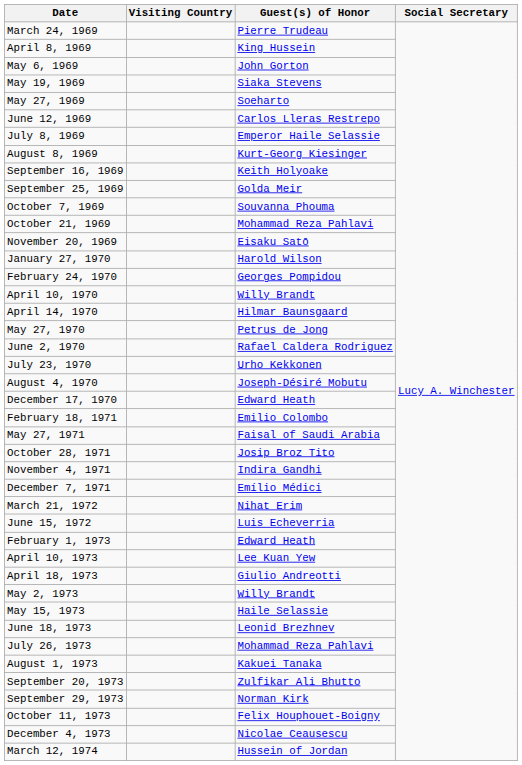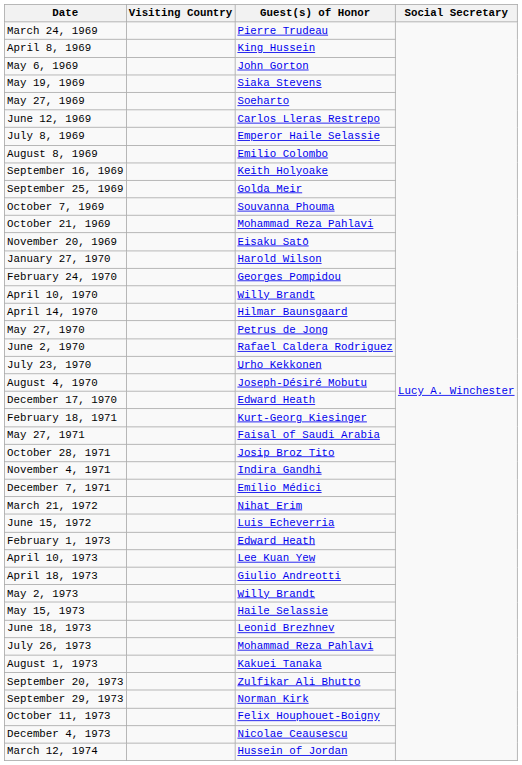August 8, 1969 | Guest(s) of Honor: Kurt-Georg Kiesinger -> Emilio Colombo
February 18, 1971 | Guest(s) of Honor: Emilio Colombo -> Kurt-Georg Kiesinger
